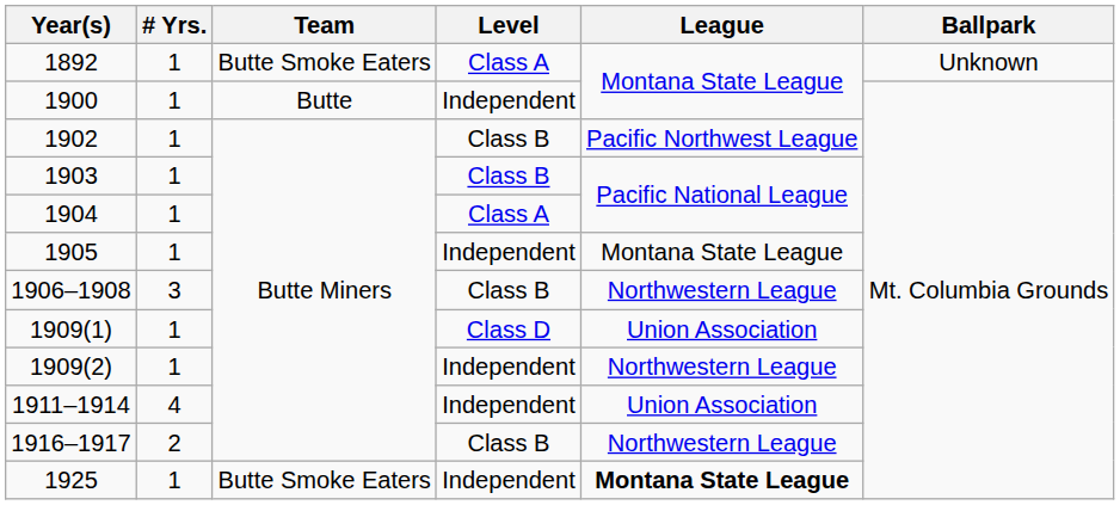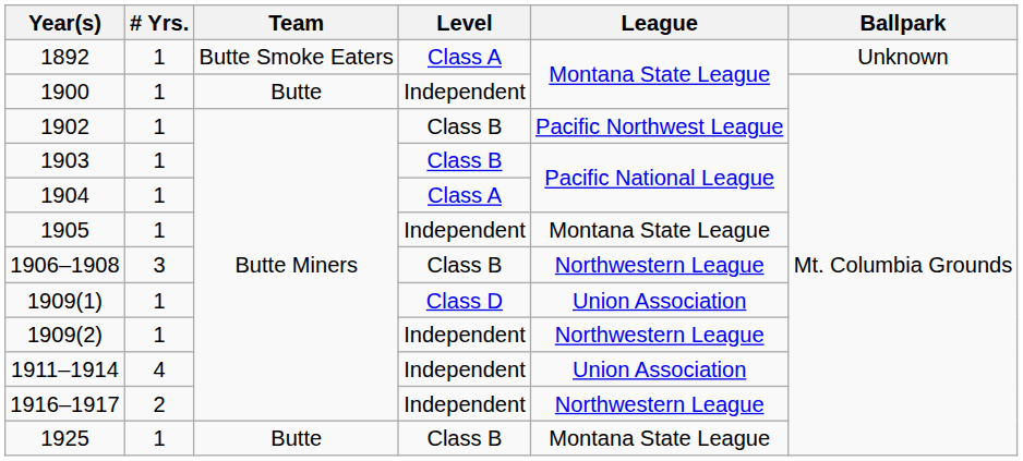1916–1917 | Level: Class B -> Independent
1925 | Team: Butte Smoke Eaters -> Butte
1925 | Level: Independent -> Class B
1925 | League: bold -> normal
